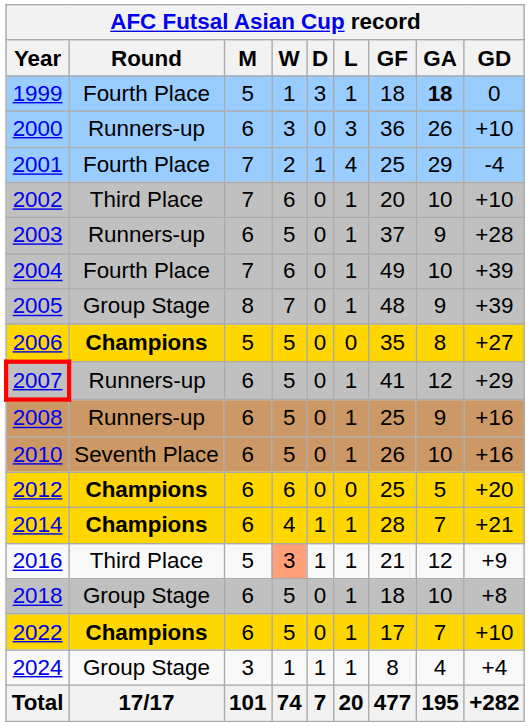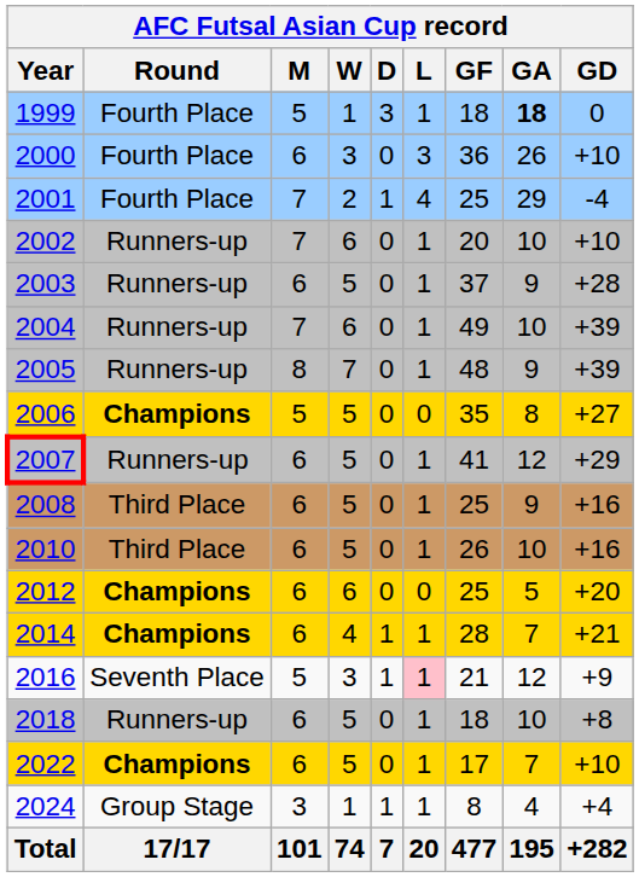2000 | Round: Runners-up -> Fourth Place
2002 | Round: Third Place -> Runners-up
2004 | Round: Fourth Place -> Runners-up
2005 | Round: Group Stage -> Runners-up
2008 | Round: Runners-up -> Third Place
2010 | Round: Seventh Place -> Third Place
2016 | Round: Third Place -> Seventh Place
2016 | W: lightsalmon background -> no background
2016 | L: no background -> pink background
2018 | Round: Group Stage -> Runners-up
